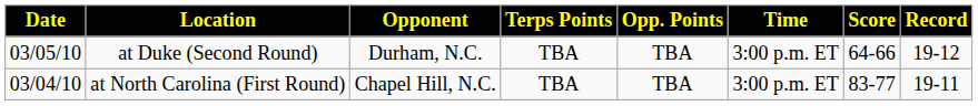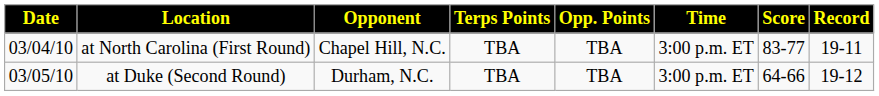rows swapped: at North Carolina (First Round) <-> at Duke (Second Round)
